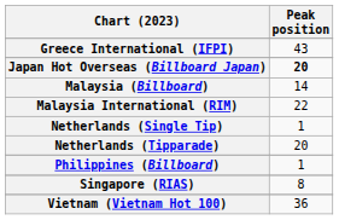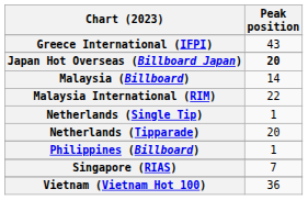Singapore (RIAS) | Peak position: 8 -> 7
